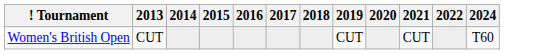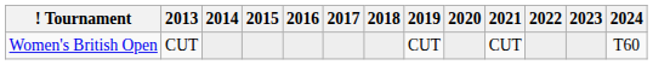+ column: 2023
